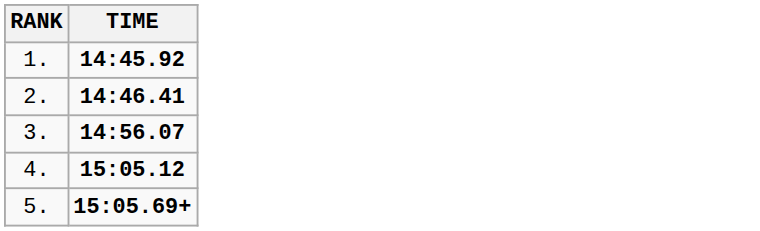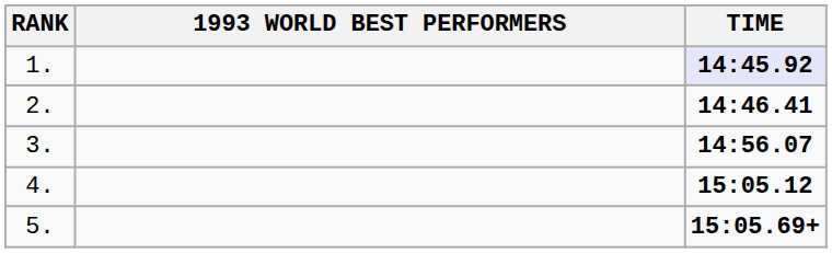+ column: 1993 WORLD BEST PERFORMERS
1. | TIME: no background -> lavender background
